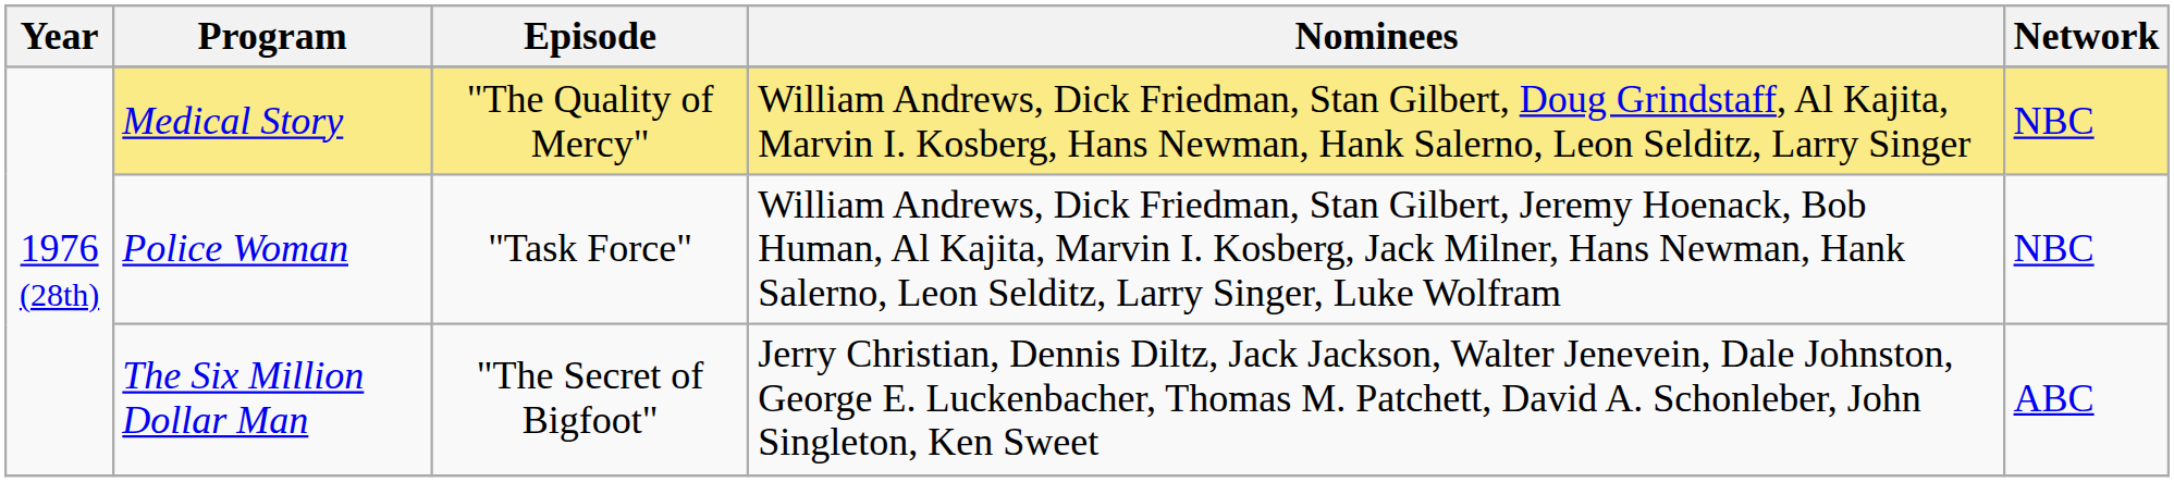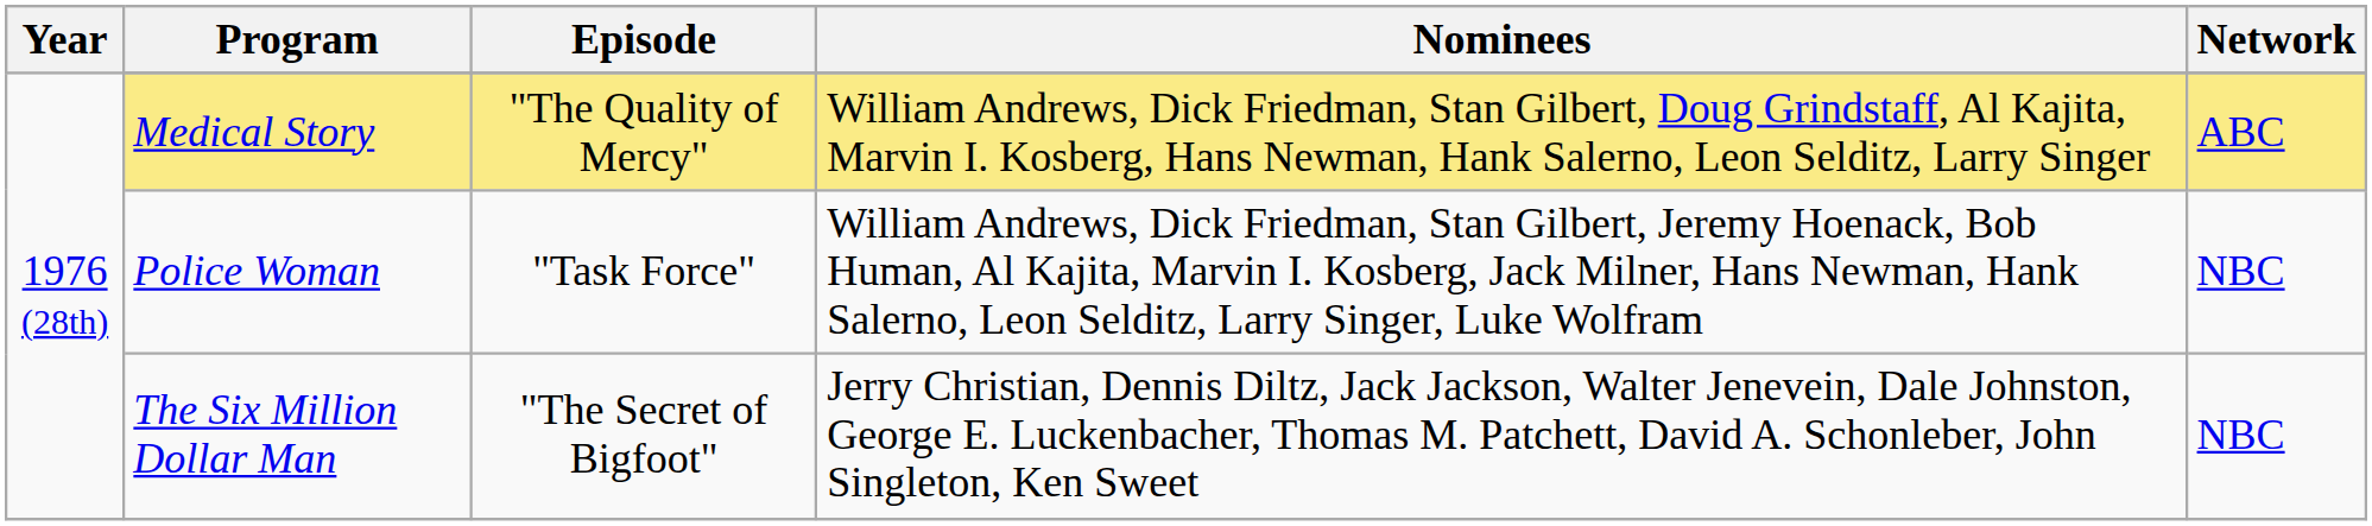Medical Story | Network: NBC -> ABC
The Six Million Dollar Man | Network: ABC -> NBC
